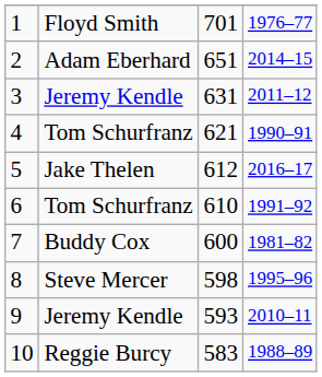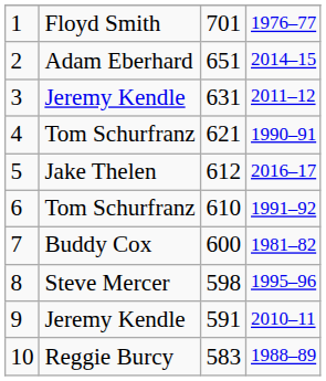9 | column 3: 593 -> 591
